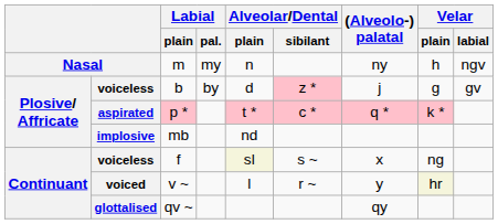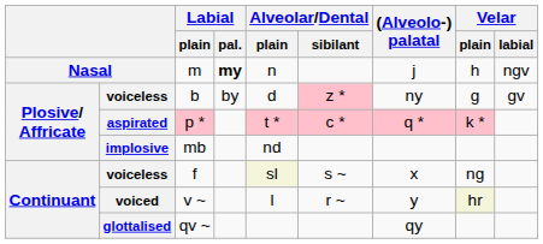m | Labial / pal.: normal -> bold
m | (Alveolo-) palatal: ny -> j
b | (Alveolo-) palatal: j -> ny
